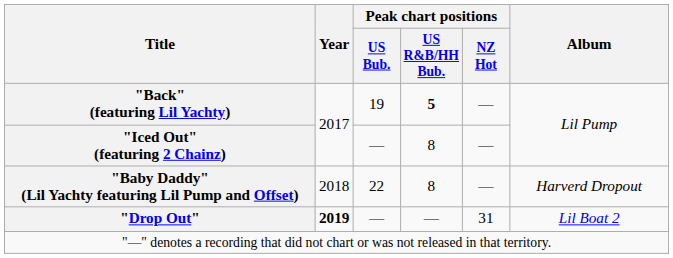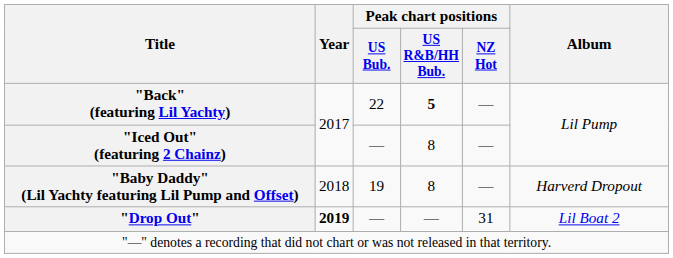"Back" (featuring Lil Yachty) | Peak chart positions / US Bub.: 19 -> 22
"Baby Daddy" (Lil Yachty featuring Lil Pump and Offset) | Peak chart positions / US Bub.: 22 -> 19
